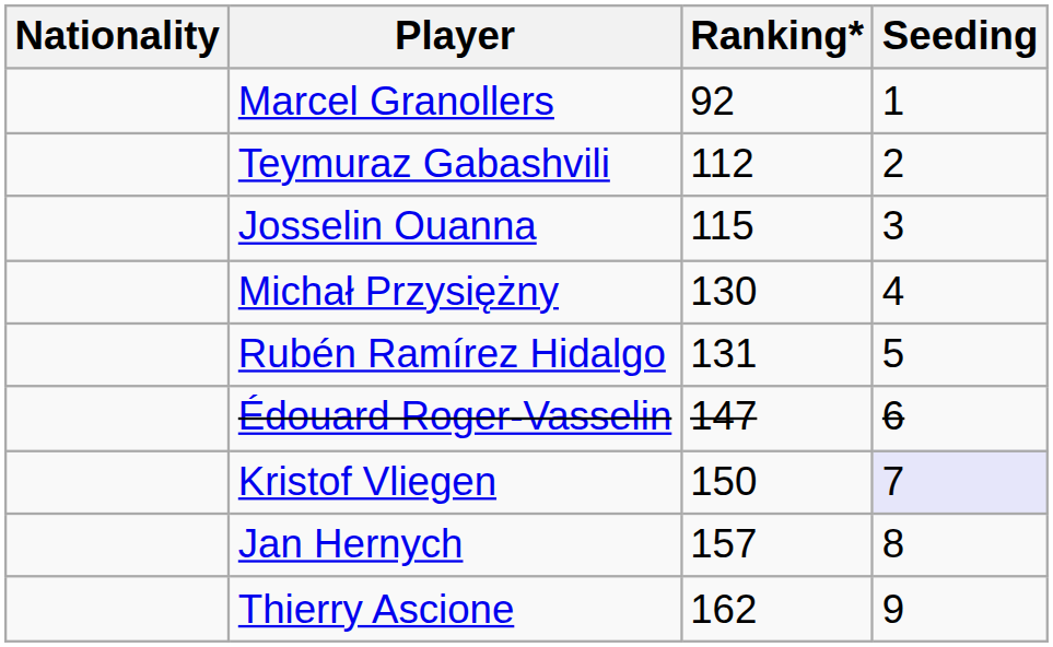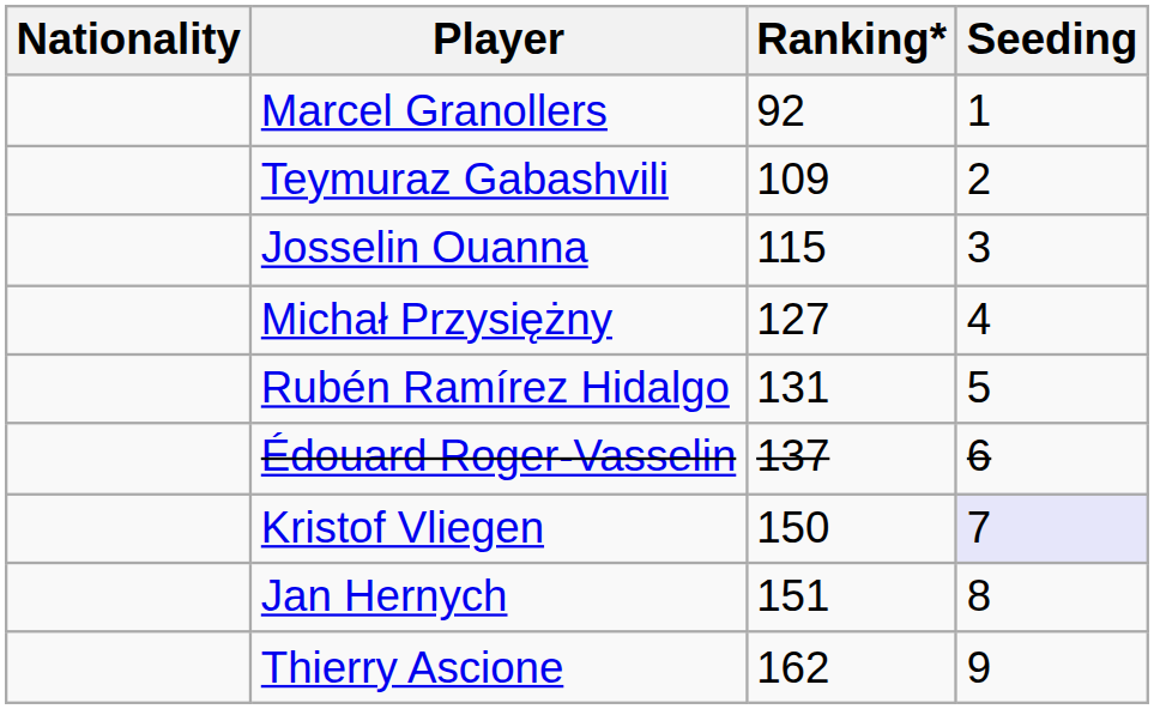Teymuraz Gabashvili | Ranking*: 112 -> 109
Michał Przysiężny | Ranking*: 130 -> 127
Édouard Roger-Vasselin | Ranking*: 147 -> 137
Jan Hernych | Ranking*: 157 -> 151
